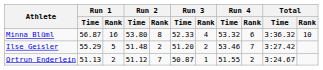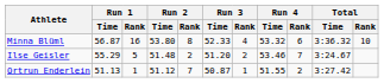Ilse Geisler | Total / Time: 3:27.42 -> 3:24.67
Ortrun Enderlein | Run 1 / Rank: 2 -> 1
Ortrun Enderlein | Total / Time: 3:24.67 -> 3:27.42
